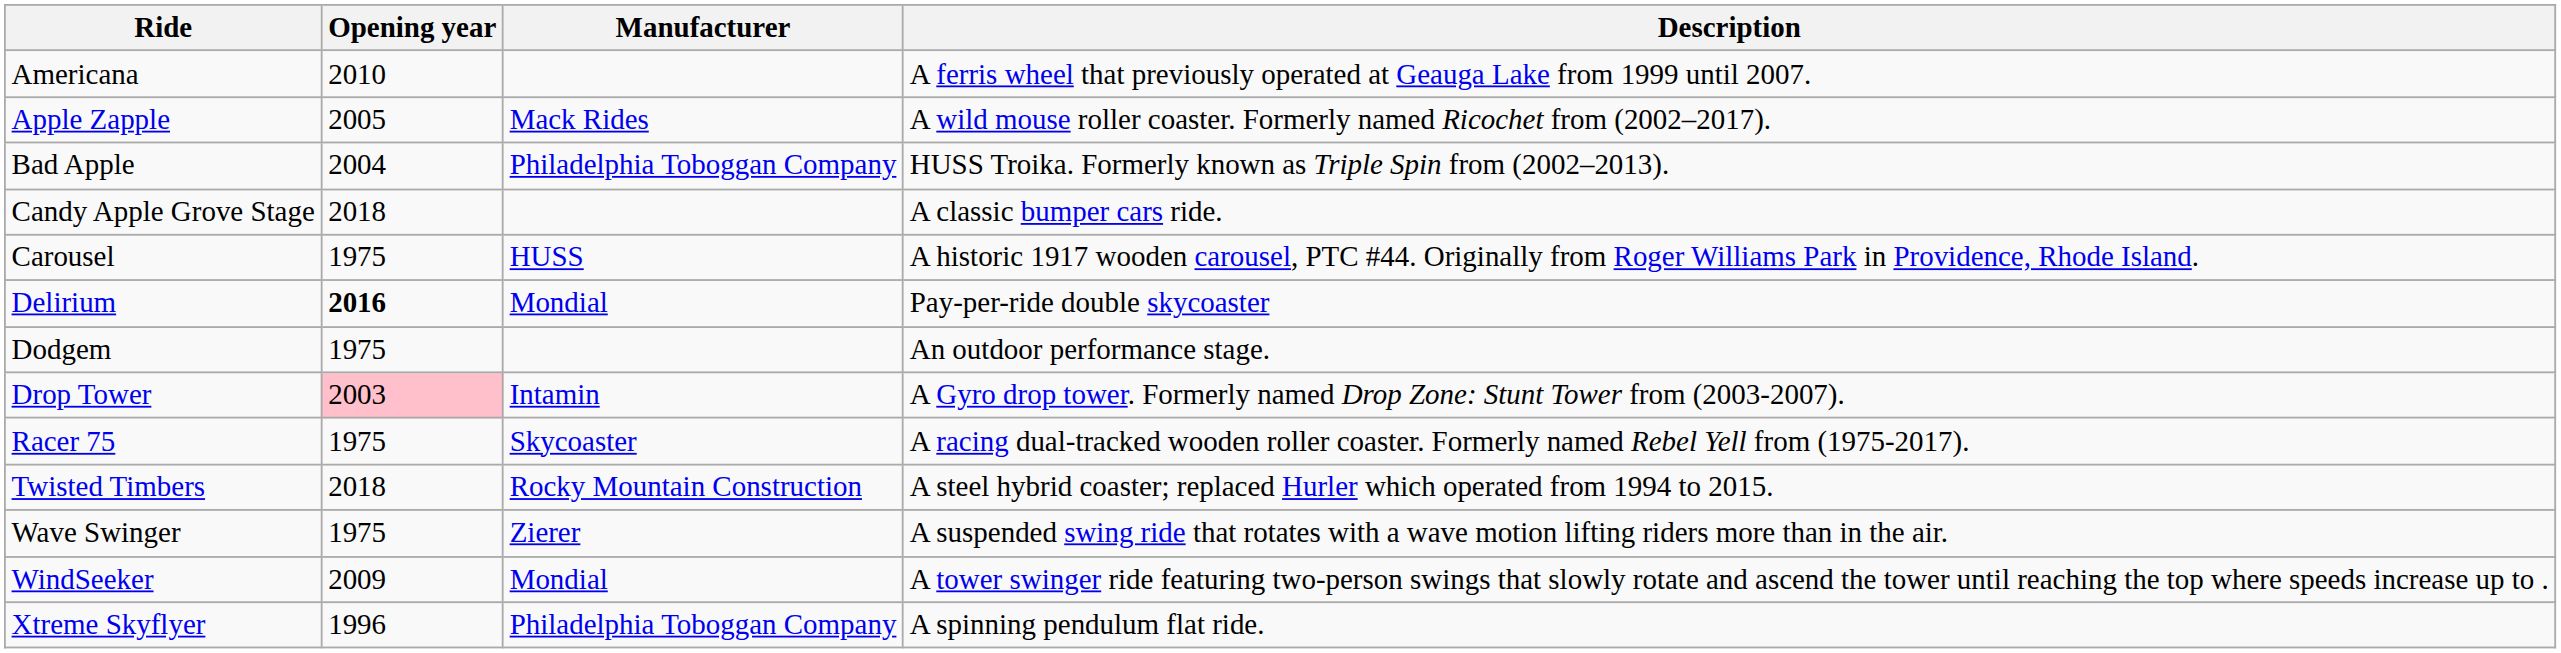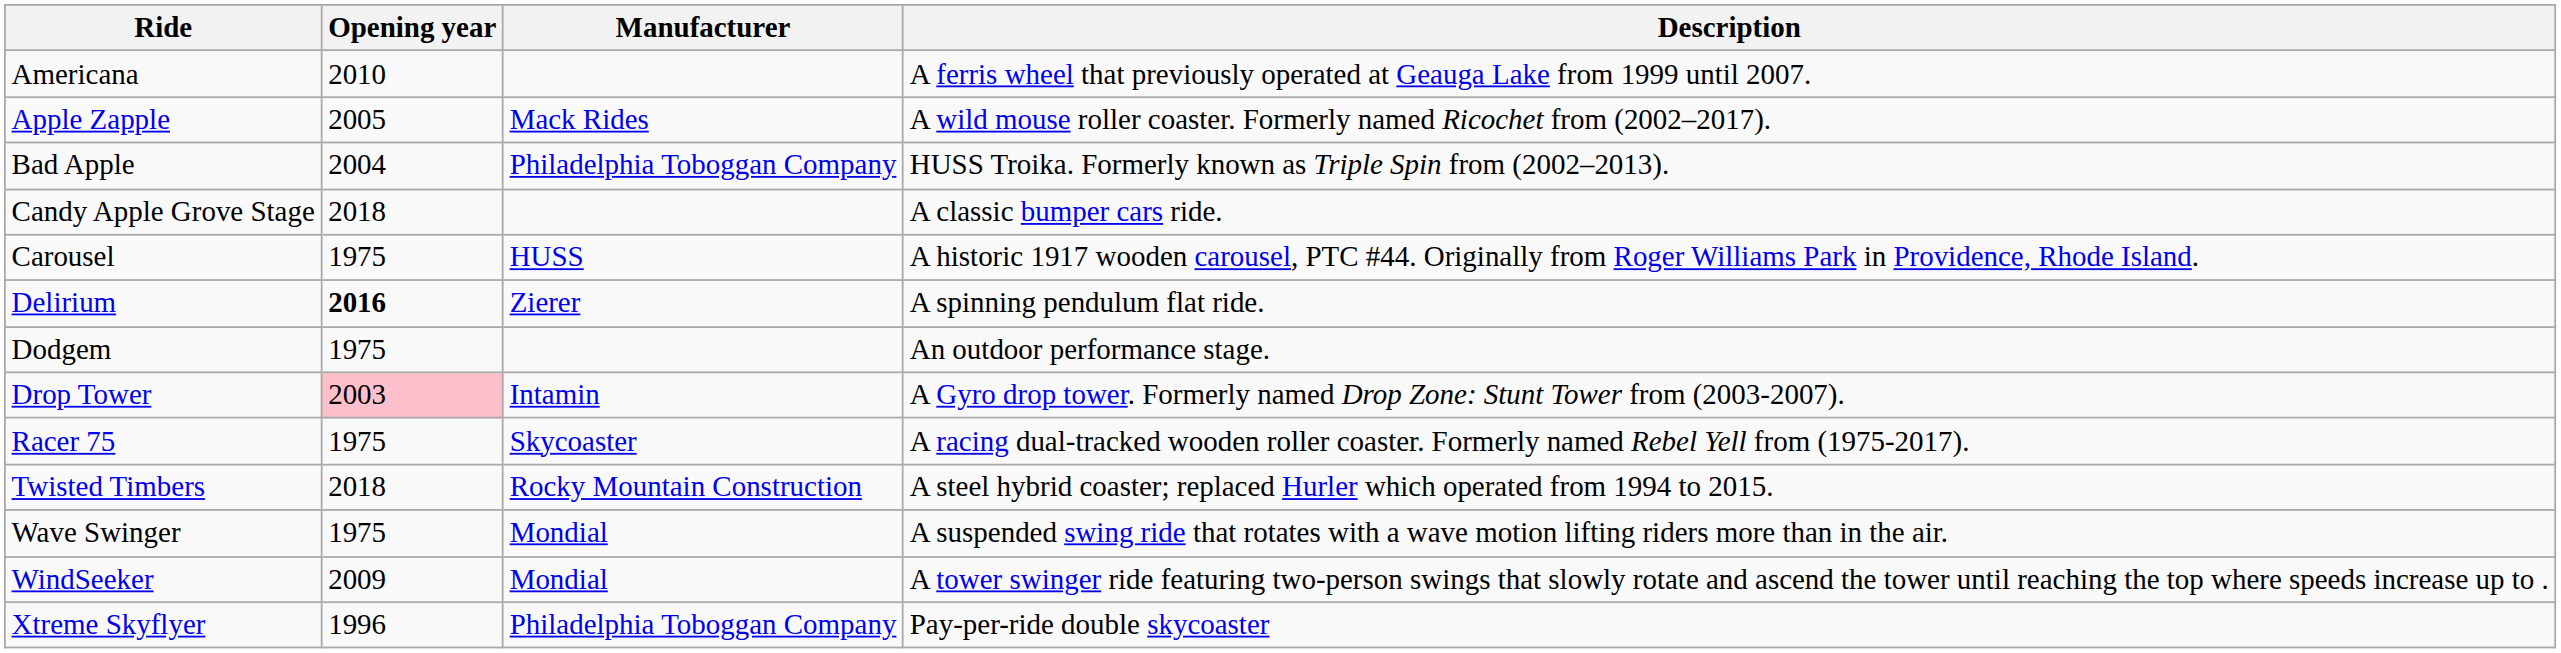Delirium | Manufacturer: Mondial -> Zierer
Delirium | Description: Pay-per-ride double skycoaster -> A spinning pendulum flat ride.
Wave Swinger | Manufacturer: Zierer -> Mondial
Xtreme Skyflyer | Description: A spinning pendulum flat ride. -> Pay-per-ride double skycoaster
